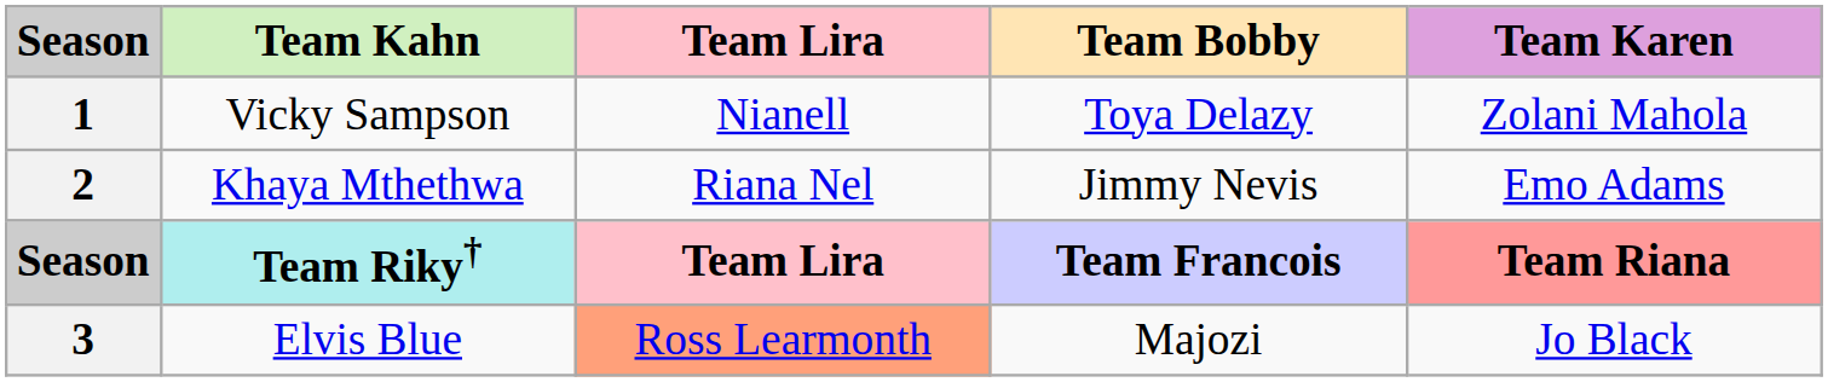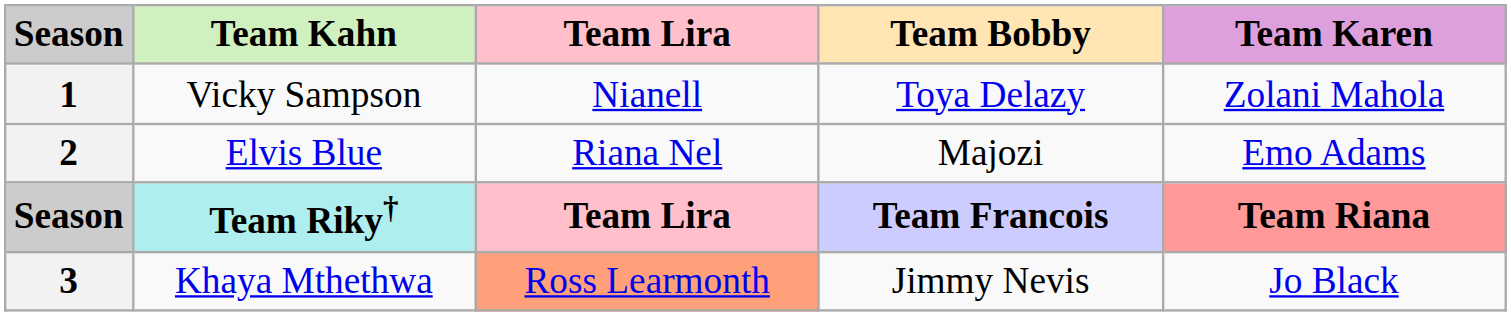2 | Team Kahn: Khaya Mthethwa -> Elvis Blue
2 | Team Bobby: Jimmy Nevis -> Majozi
3 | Team Kahn: Elvis Blue -> Khaya Mthethwa
3 | Team Bobby: Majozi -> Jimmy Nevis
